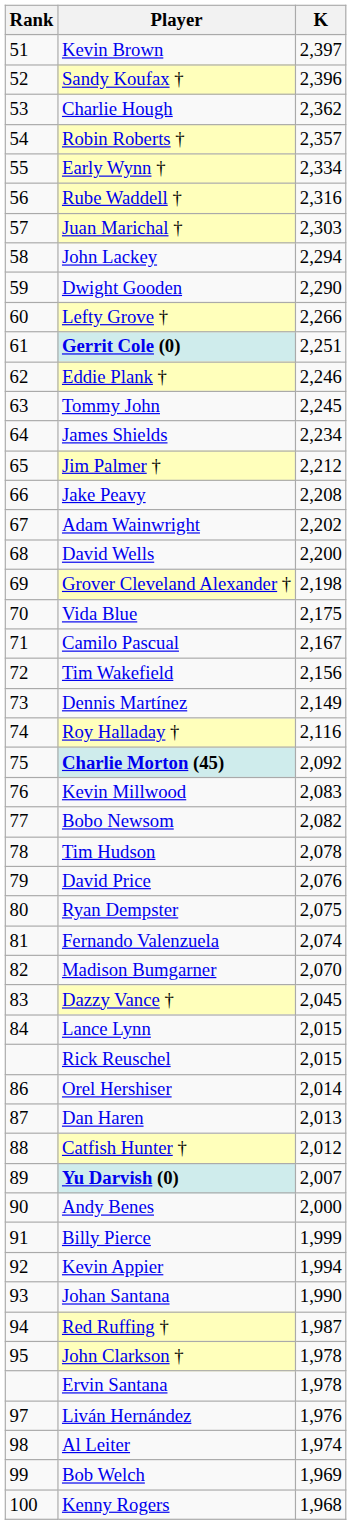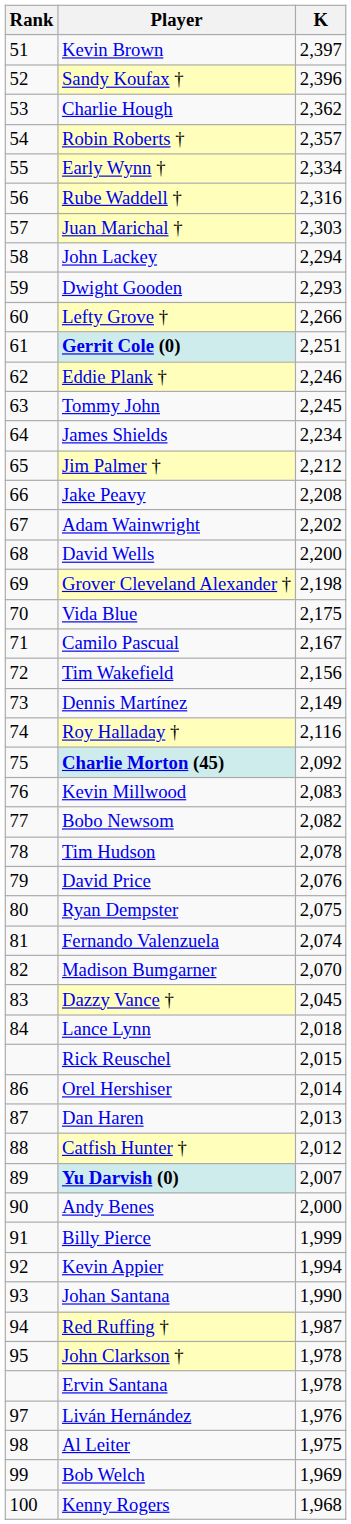Dwight Gooden | K: 2,290 -> 2,293
Lance Lynn | K: 2,015 -> 2,018
Al Leiter | K: 1,974 -> 1,975
